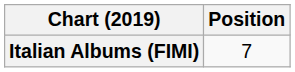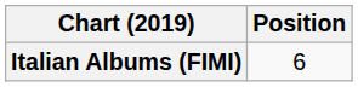Italian Albums (FIMI) | Position: 7 -> 6
